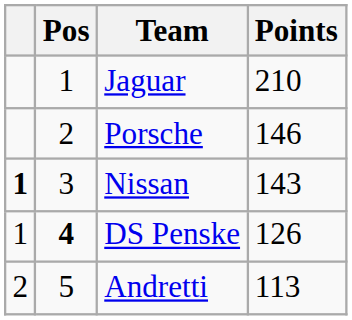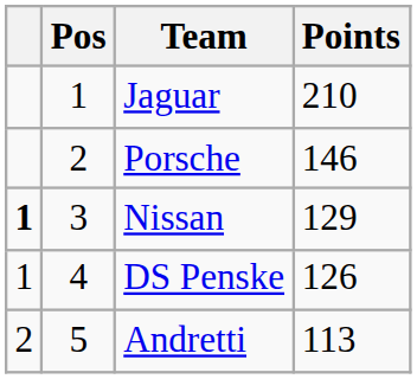Nissan | Points: 143 -> 129
DS Penske | Pos: bold -> normal
